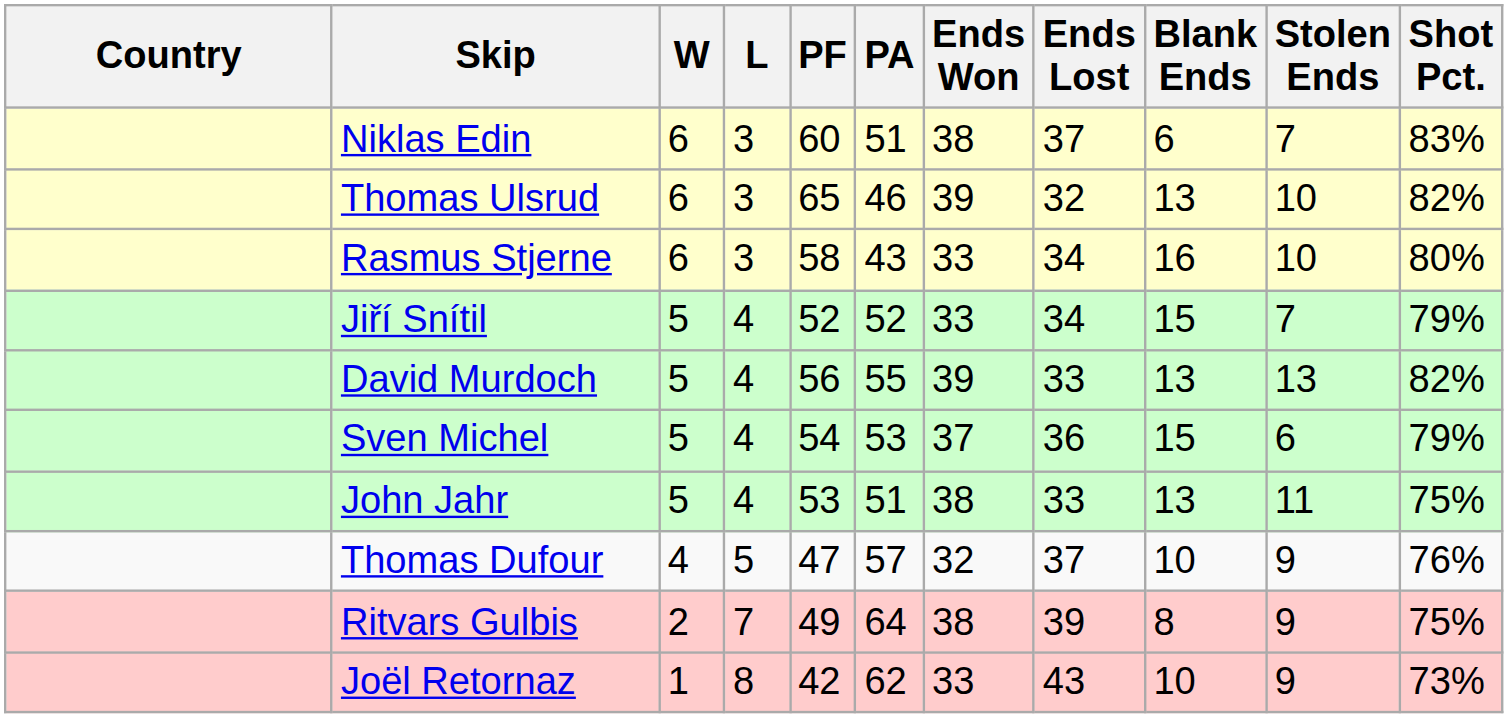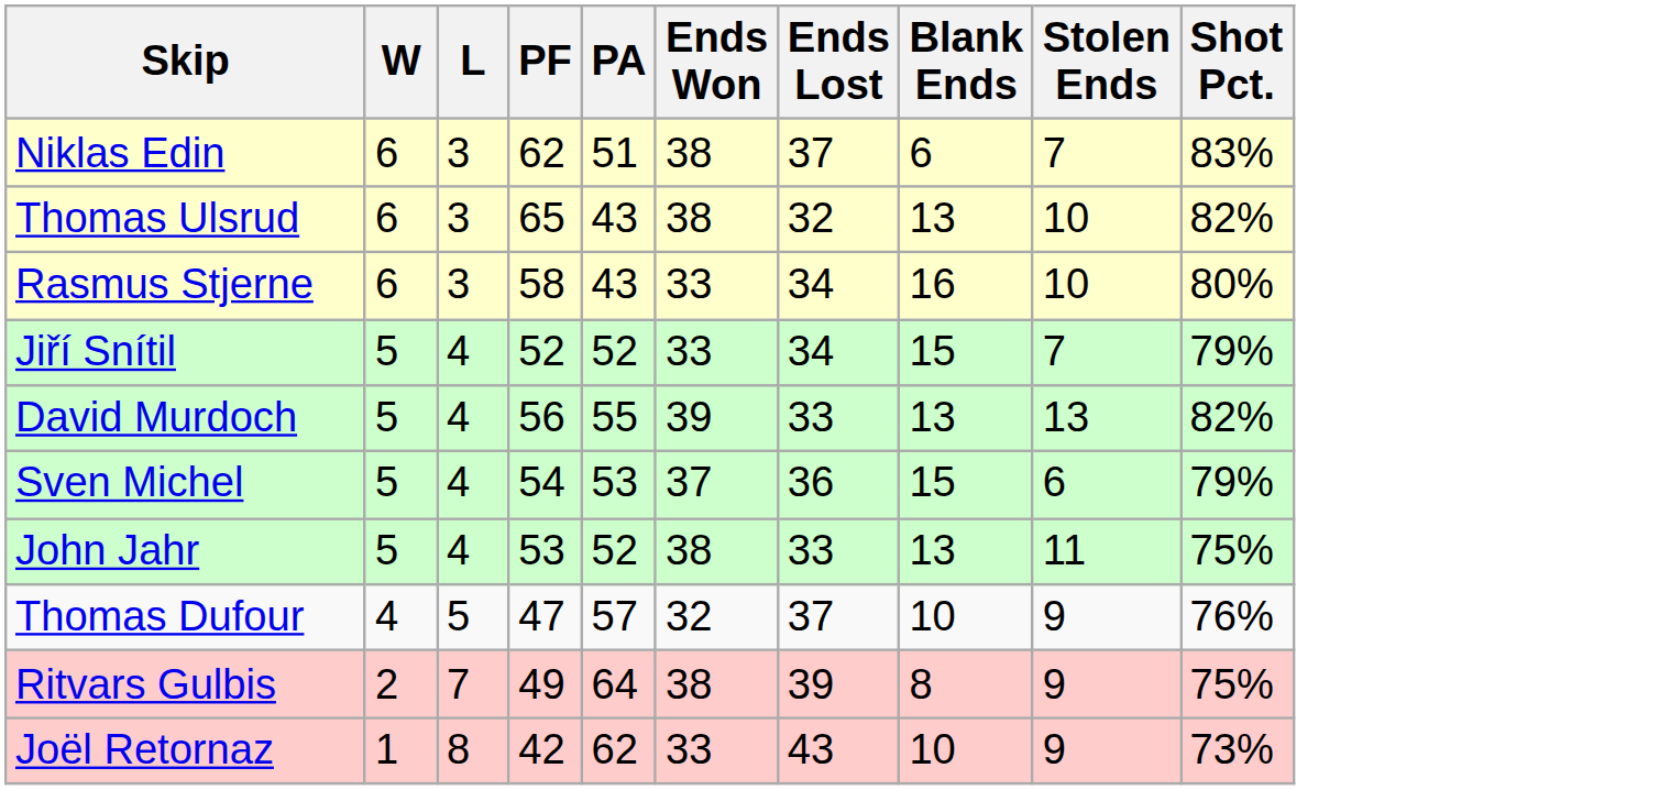- column: Country
Niklas Edin | PF: 60 -> 62
Thomas Ulsrud | PA: 46 -> 43
Thomas Ulsrud | Ends Won: 39 -> 38
John Jahr | PA: 51 -> 52
